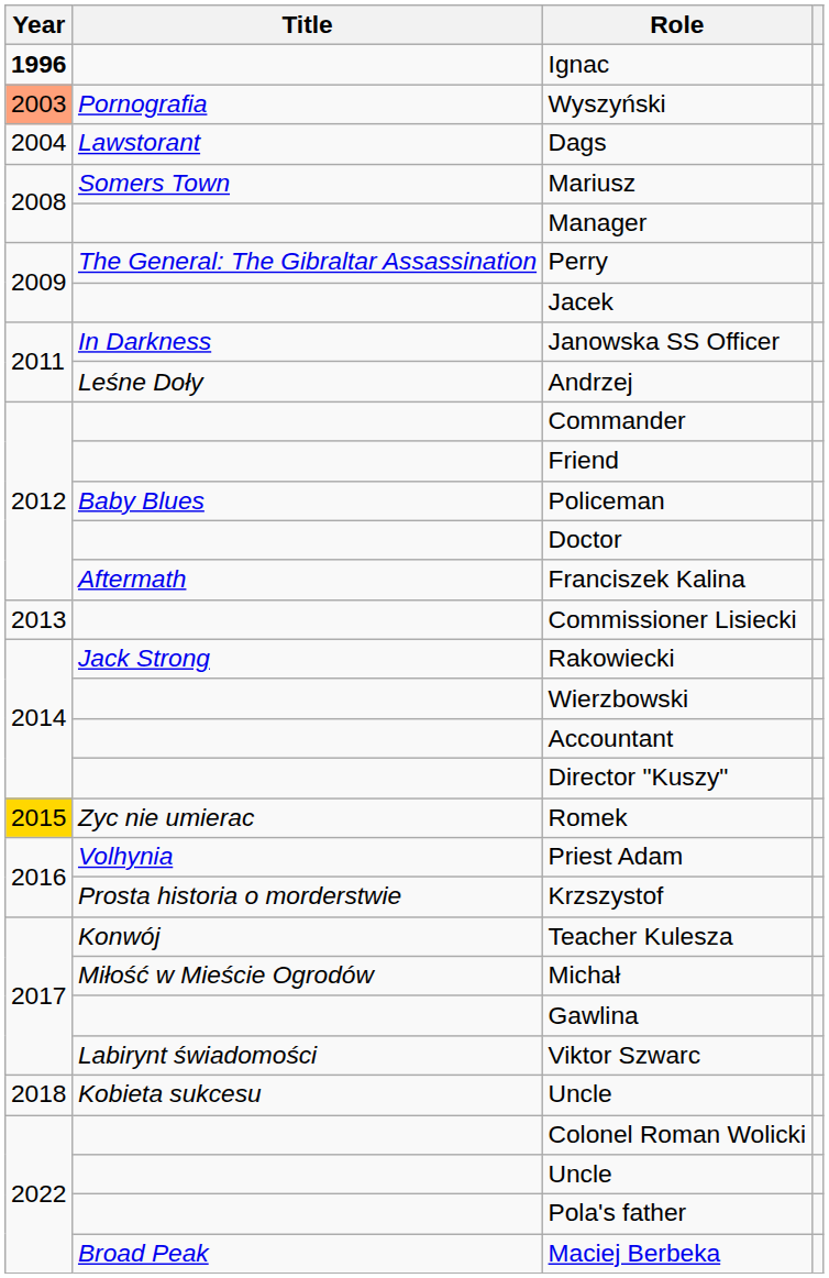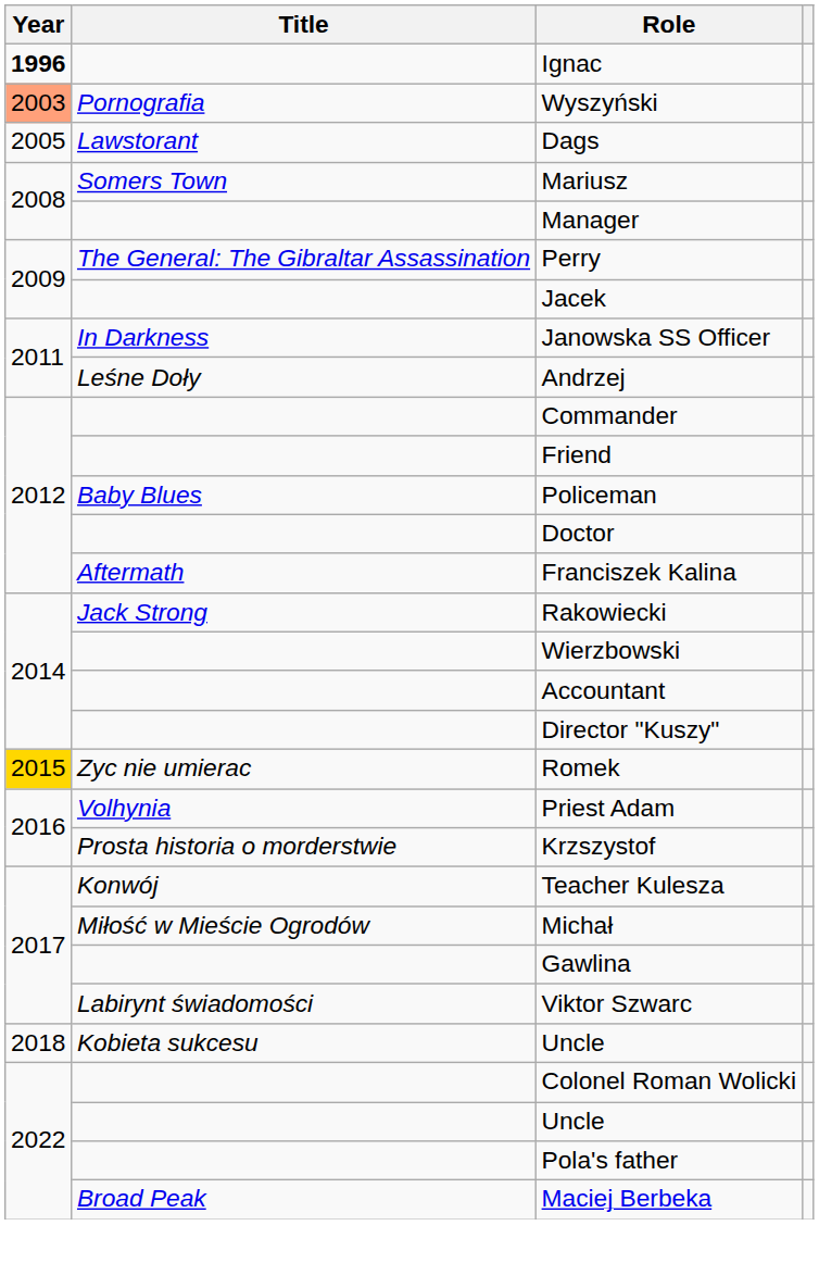Dags | Year: 2004 -> 2005
- row: 2013 | Commissioner Lisiecki
